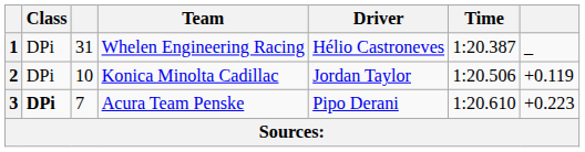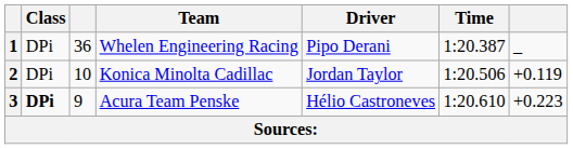1 | column 3: 31 -> 36
1 | Driver: Hélio Castroneves -> Pipo Derani
3 | column 3: 7 -> 9
3 | Driver: Pipo Derani -> Hélio Castroneves
